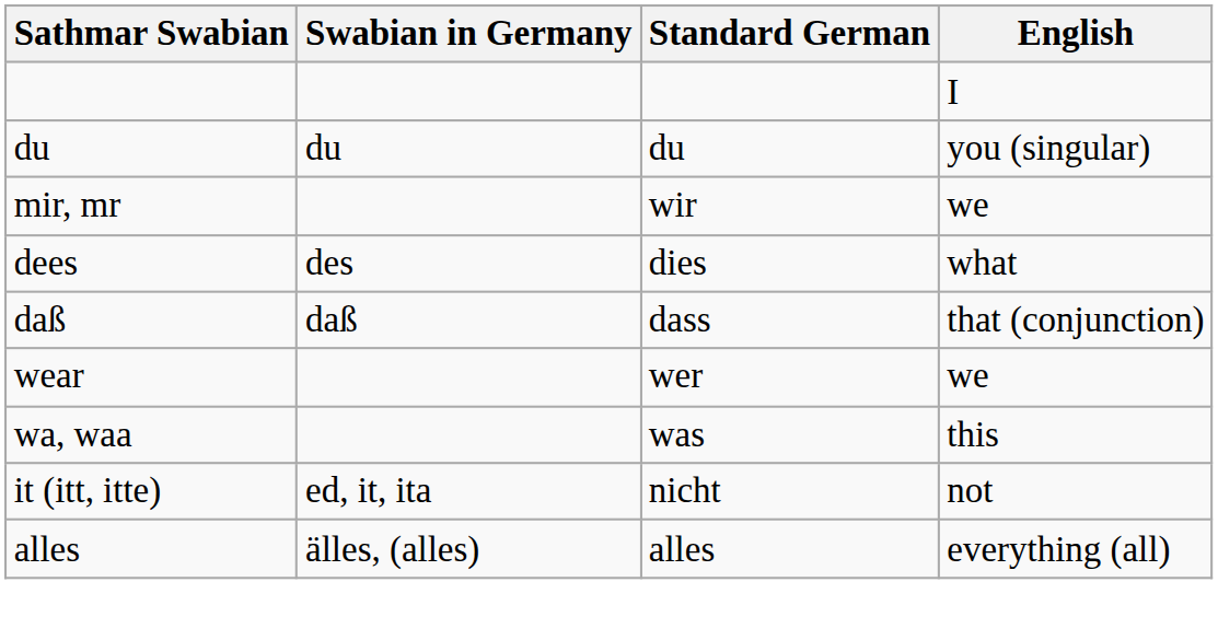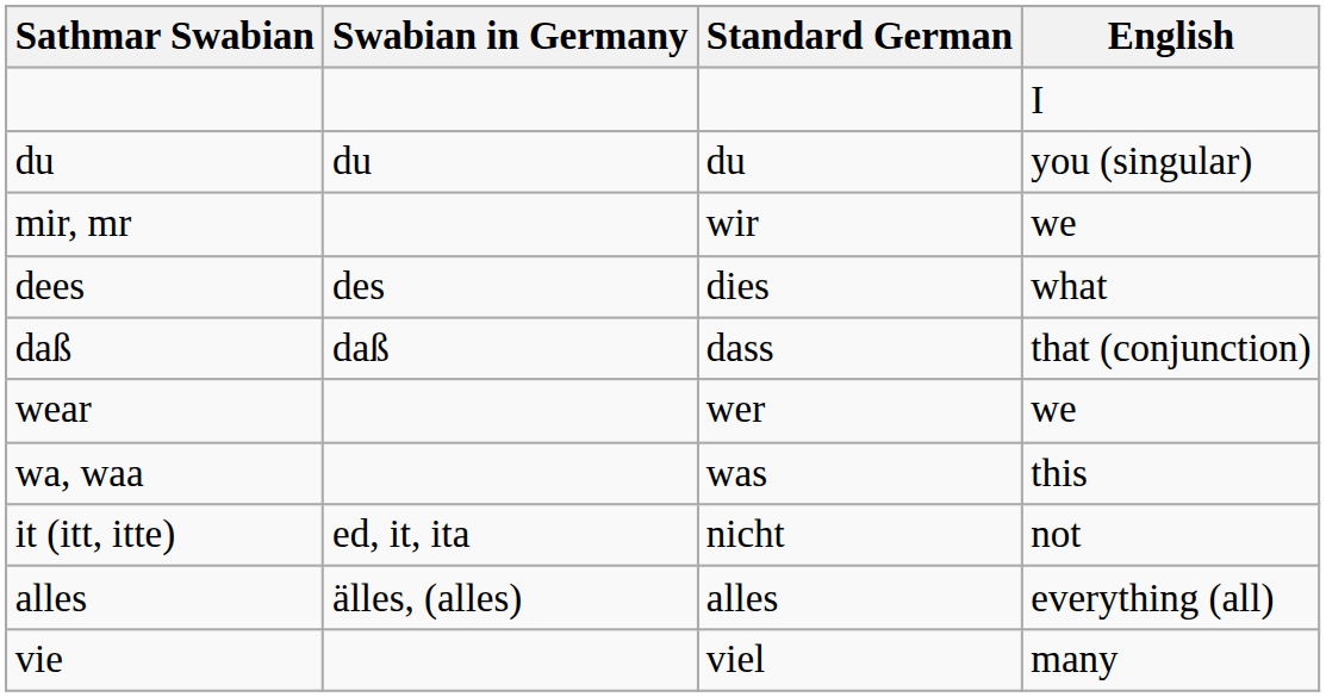+ row: vie | viel | many
